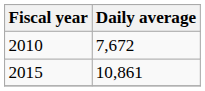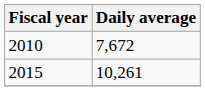2015 | Daily average: 10,861 -> 10,261
